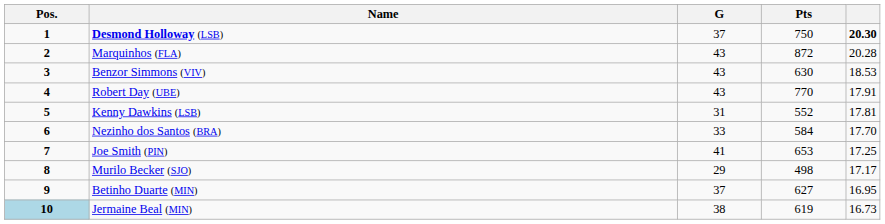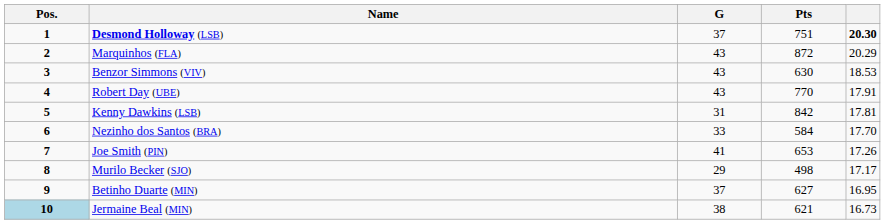Desmond Holloway (LSB) | Pts: 750 -> 751
Marquinhos (FLA) | column 5: 20.28 -> 20.29
Kenny Dawkins (LSB) | Pts: 552 -> 842
Joe Smith (PIN) | column 5: 17.25 -> 17.26
Jermaine Beal (MIN) | Pts: 619 -> 621
